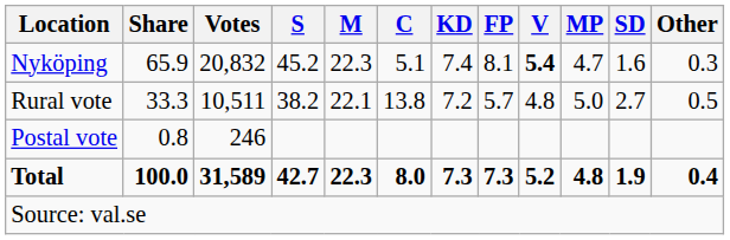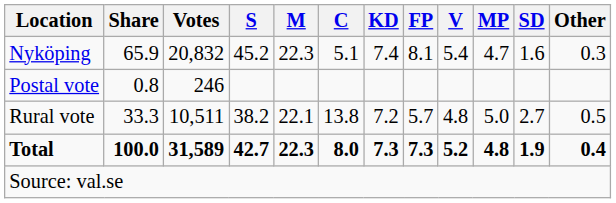Nyköping | V: bold -> normal
rows swapped: Rural vote <-> Postal vote
